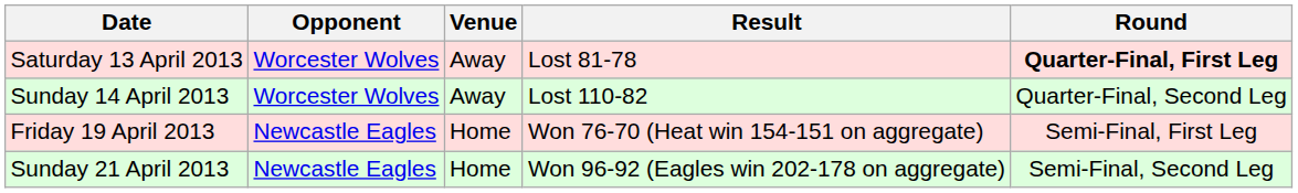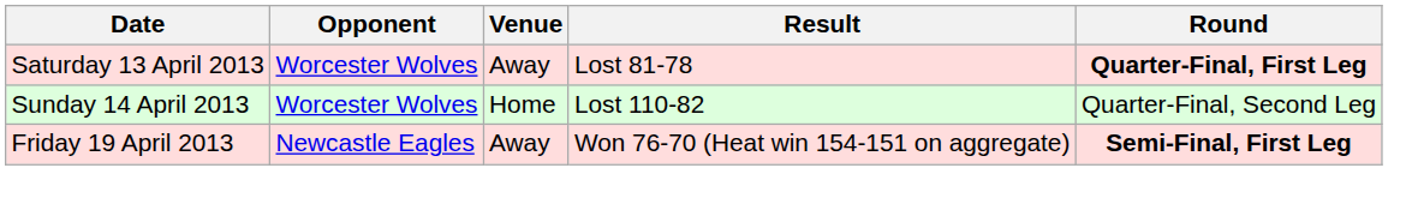Sunday 14 April 2013 | Venue: Away -> Home
Friday 19 April 2013 | Venue: Home -> Away
Friday 19 April 2013 | Round: normal -> bold
- row: Sunday 21 April 2013 | Newcastle Eagles | Home | Won 96-92 (Eagles win 202-178 on aggregate) | Semi-Final, Second Leg
